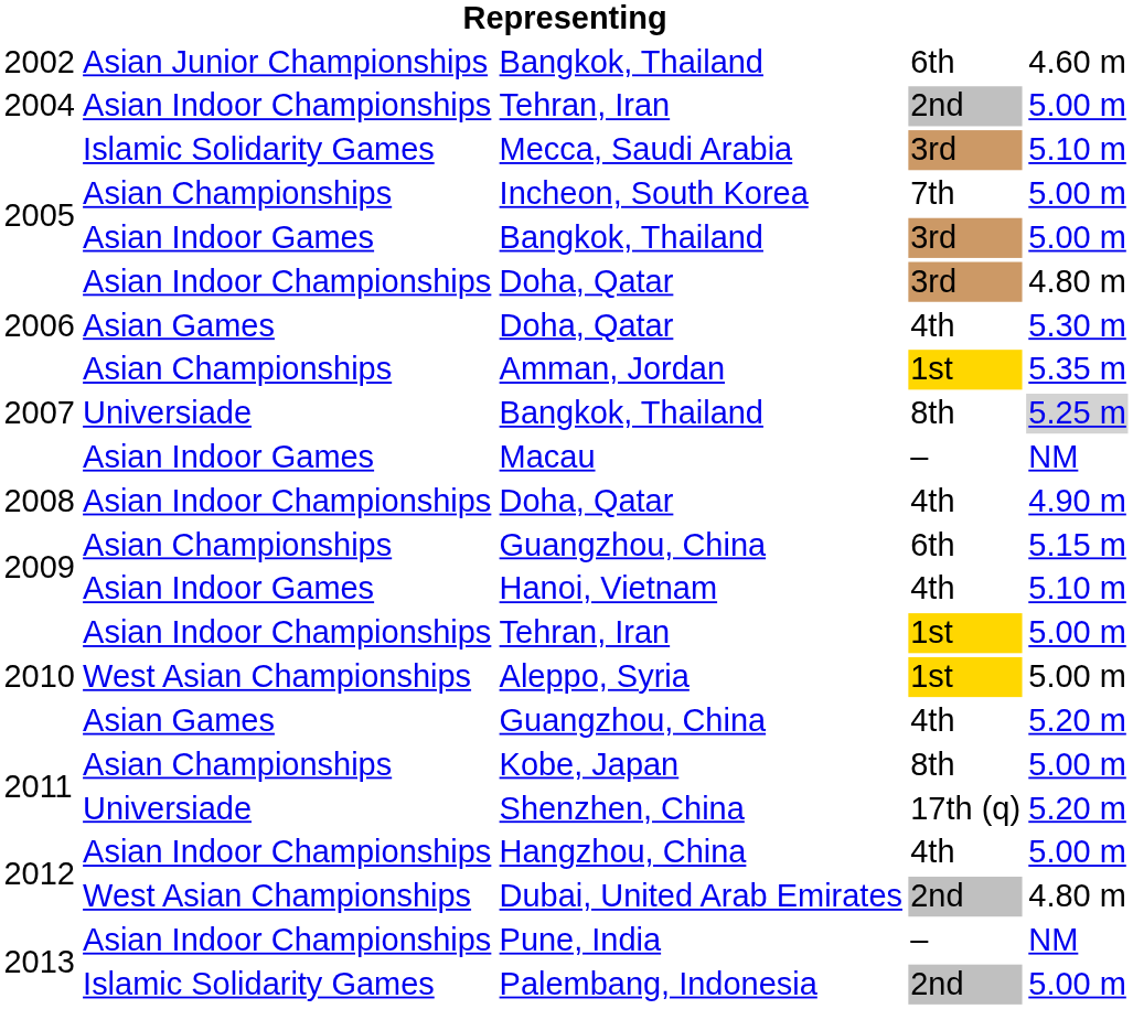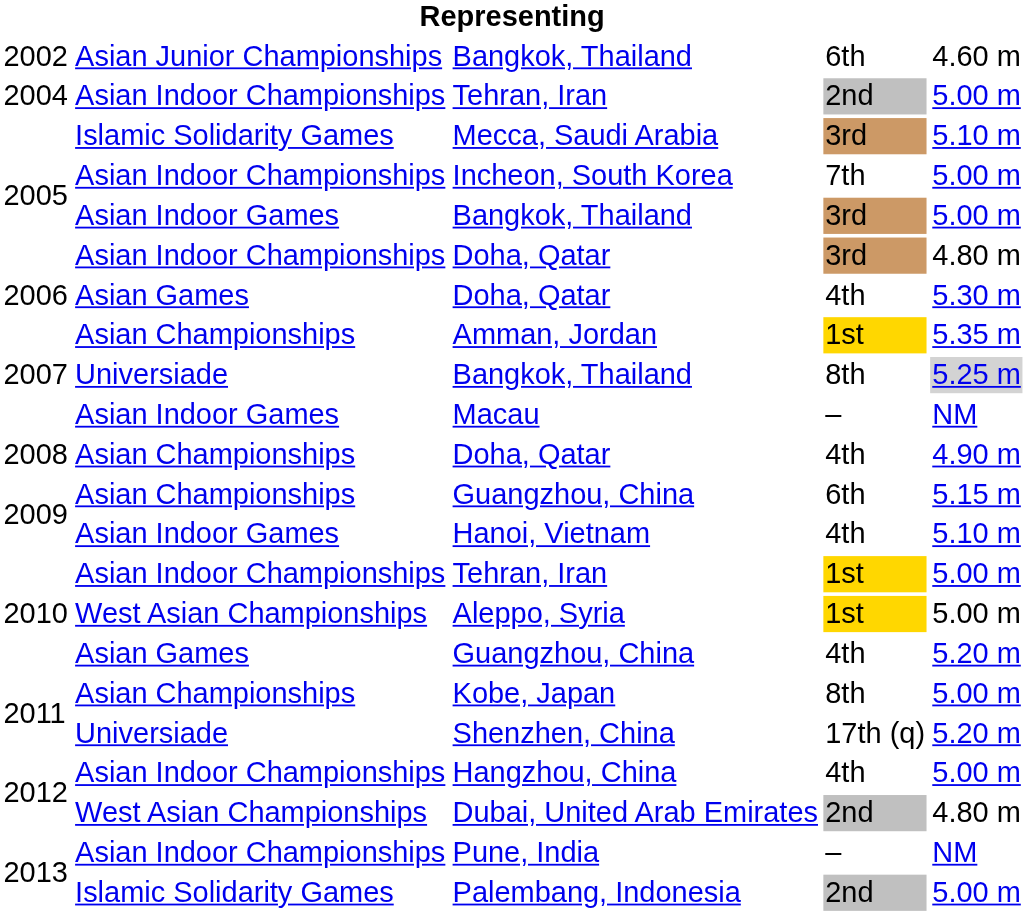Incheon, South Korea | column 2: Asian Championships -> Asian Indoor Championships
2008 / Doha, Qatar | column 2: Asian Indoor Championships -> Asian Championships
